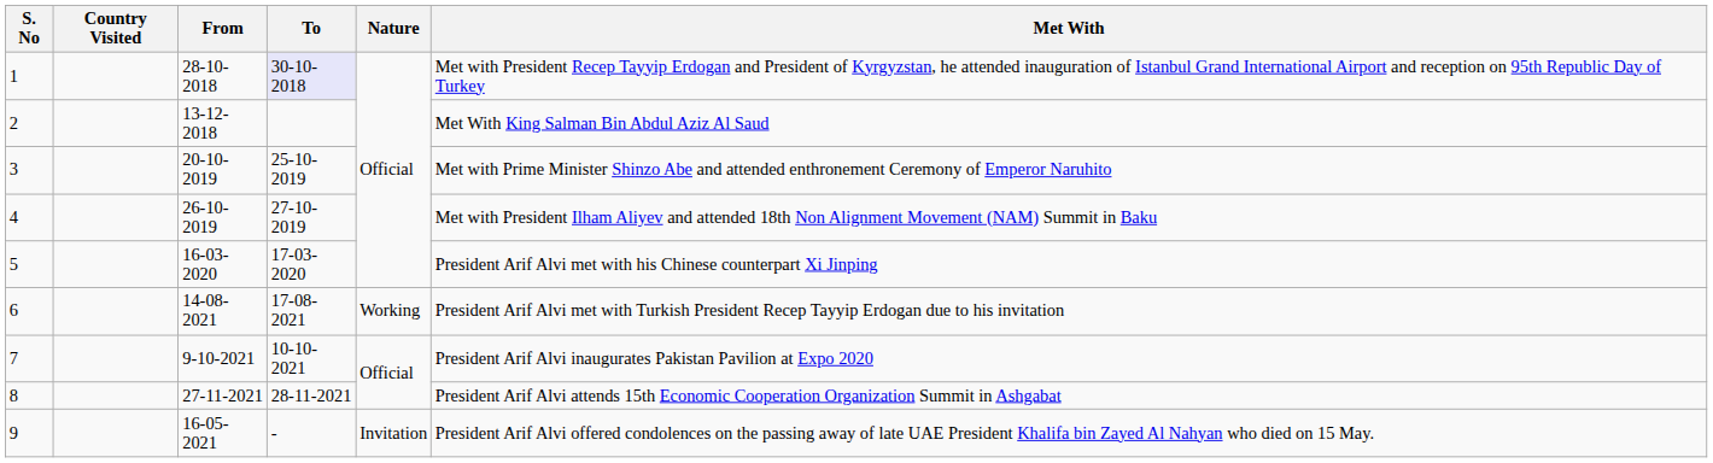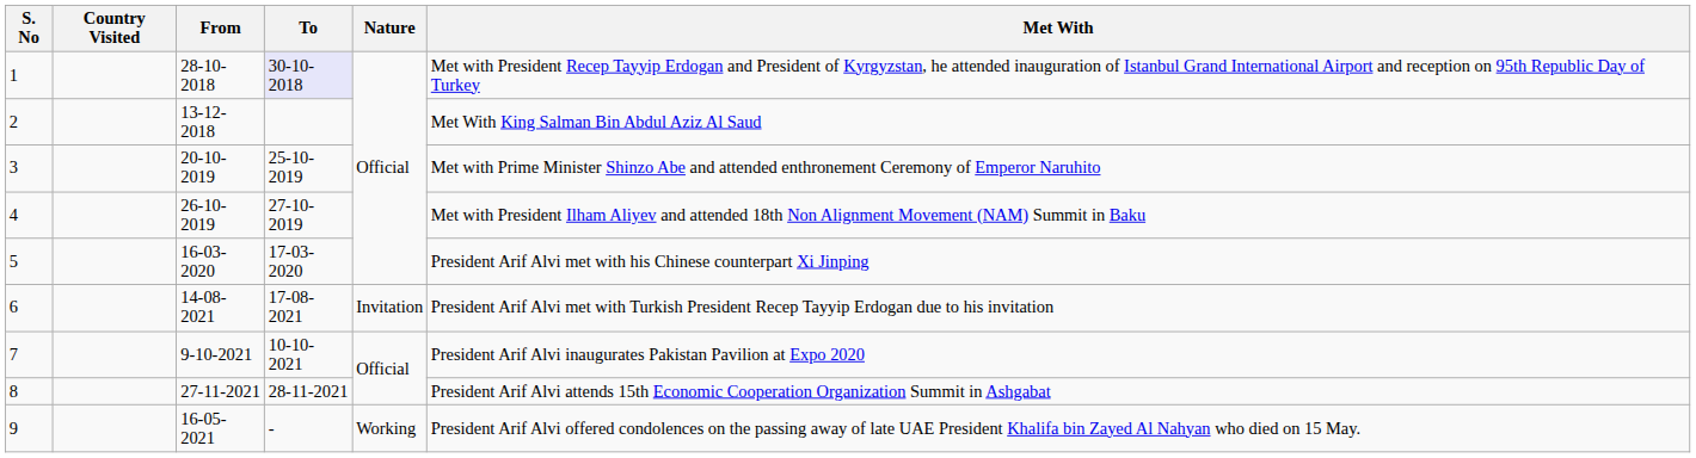6 | Nature: Working -> Invitation
9 | Nature: Invitation -> Working
